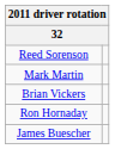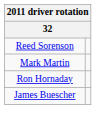- row: Brian Vickers
